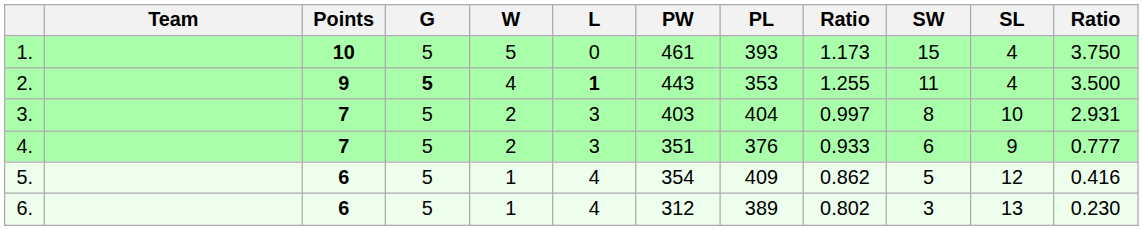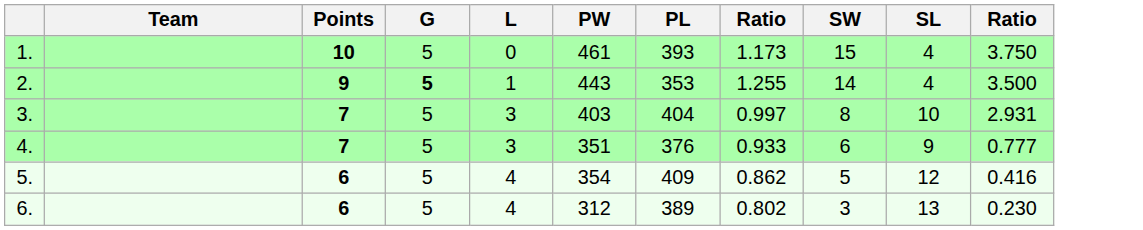- column: W | 5 | 4 | 2 | 2 | 1 | 1
2. | L: bold -> normal
2. | SW: 11 -> 14
